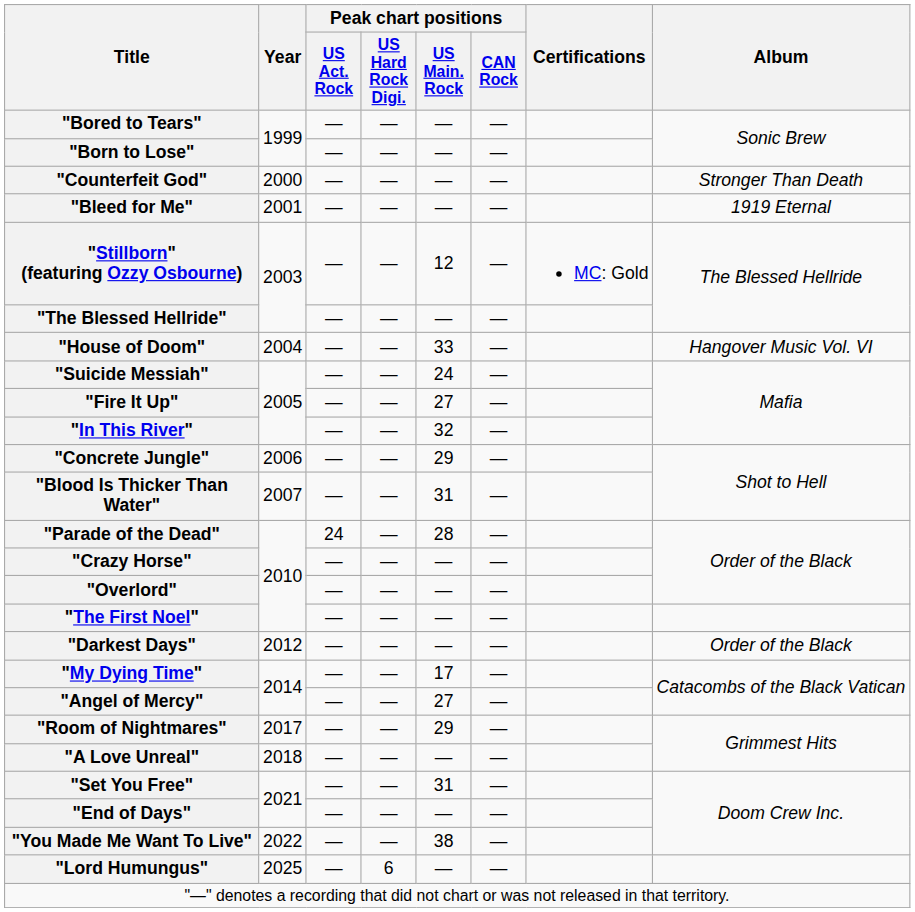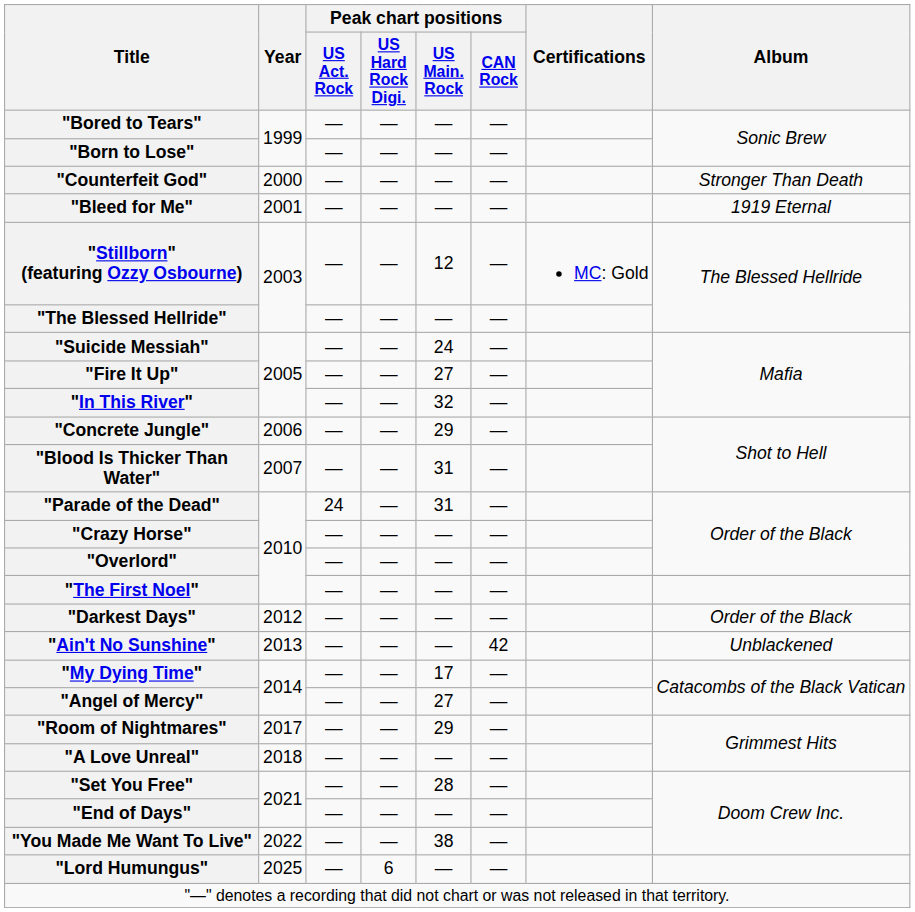- row: "House of Doom" | 2004 | — | — | 33 | — | Hangover Music Vol. VI
"Parade of the Dead" | Peak chart positions / US Main. Rock: 28 -> 31
+ row: "Ain't No Sunshine" | 2013 | — | — | — | 42 | Unblackened
"Set You Free" | Peak chart positions / US Main. Rock: 31 -> 28
